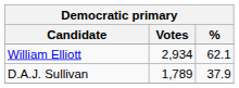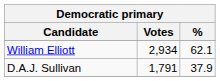D.A.J. Sullivan | Votes: 1,789 -> 1,791
